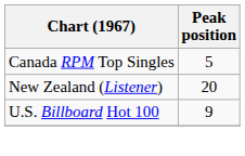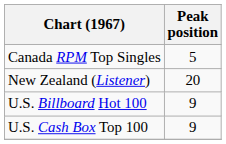+ row: U.S. Cash Box Top 100 | 9
